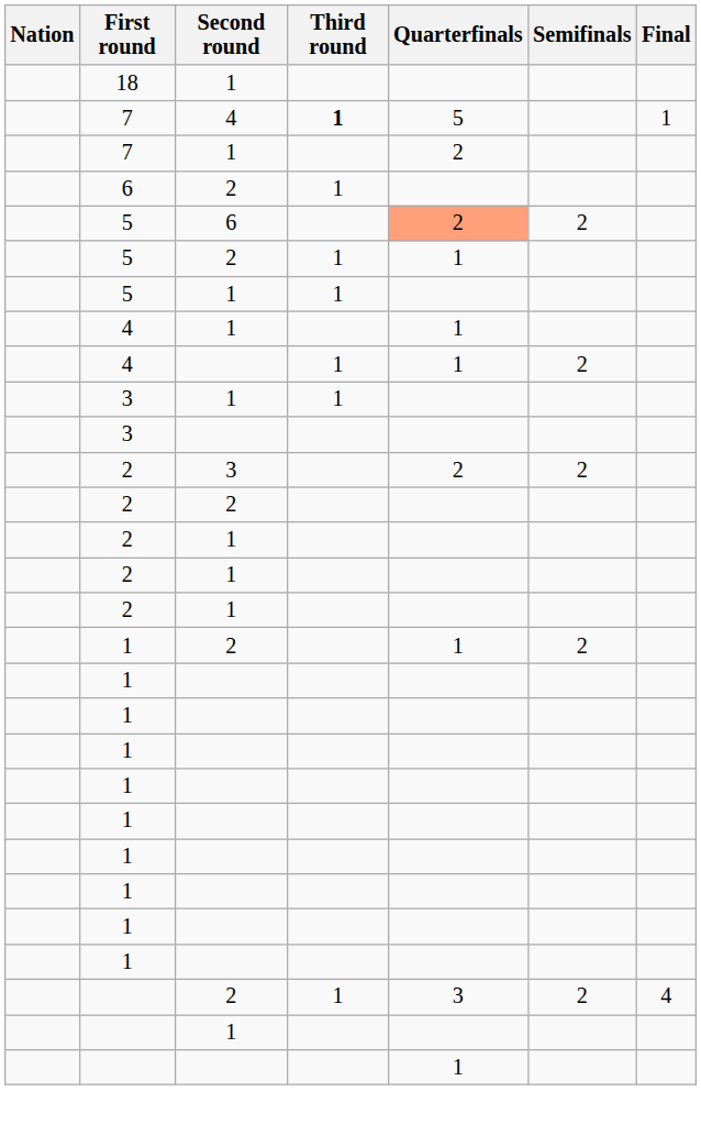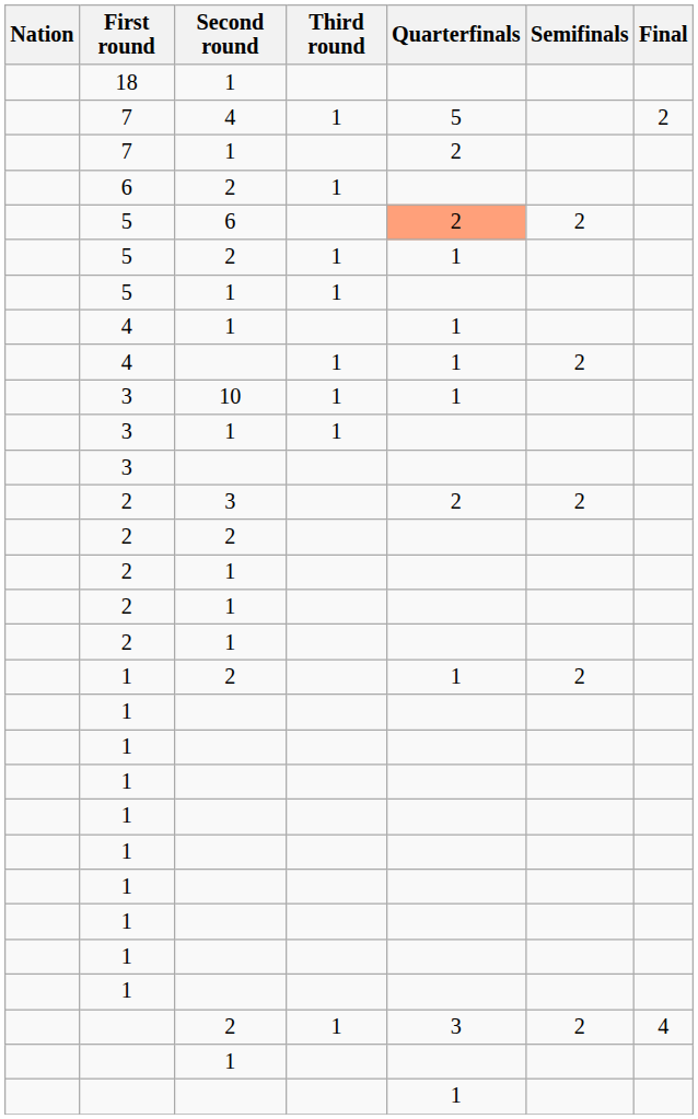7 / 4 | Third round: bold -> normal
7 / 4 | Final: 1 -> 2
+ row: 3 | 10 | 1 | 1
